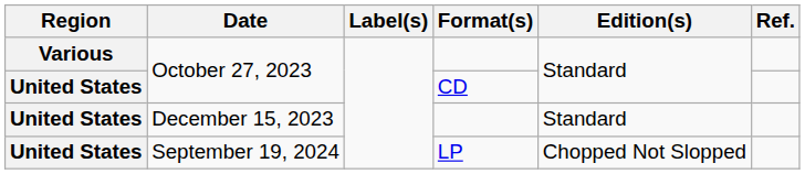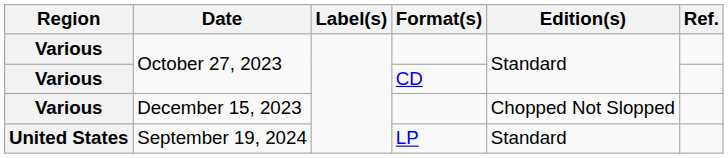October 27, 2023 / CD | Region: United States -> Various
December 15, 2023 | Region: United States -> Various
December 15, 2023 | Edition(s): Standard -> Chopped Not Slopped
September 19, 2024 | Edition(s): Chopped Not Slopped -> Standard
